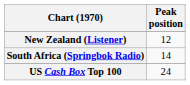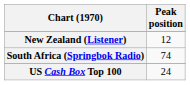South Africa (Springbok Radio) | Peak position: 14 -> 74
